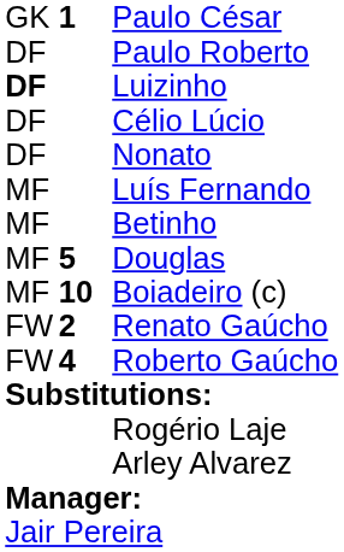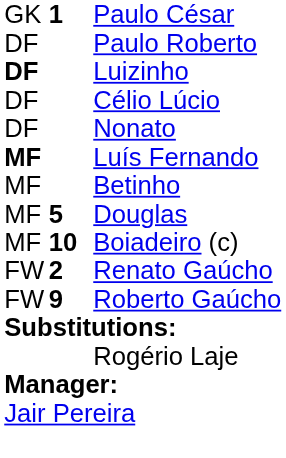Luís Fernando | column 1: normal -> bold
Roberto Gaúcho | column 2: 4 -> 9
- row: Arley Alvarez
